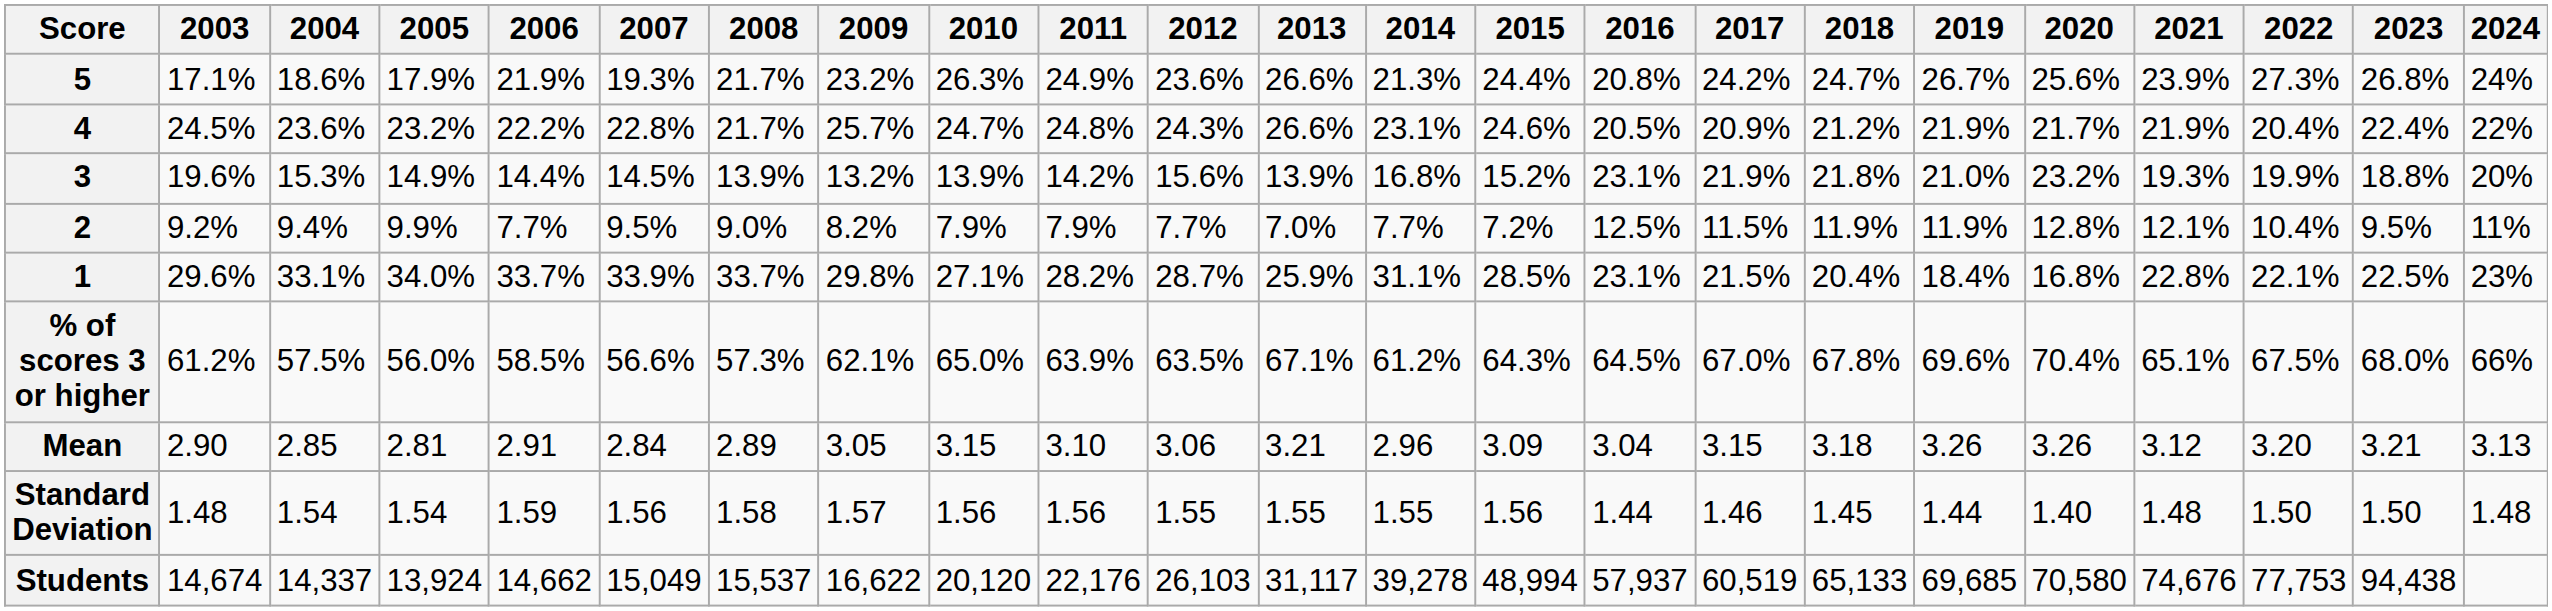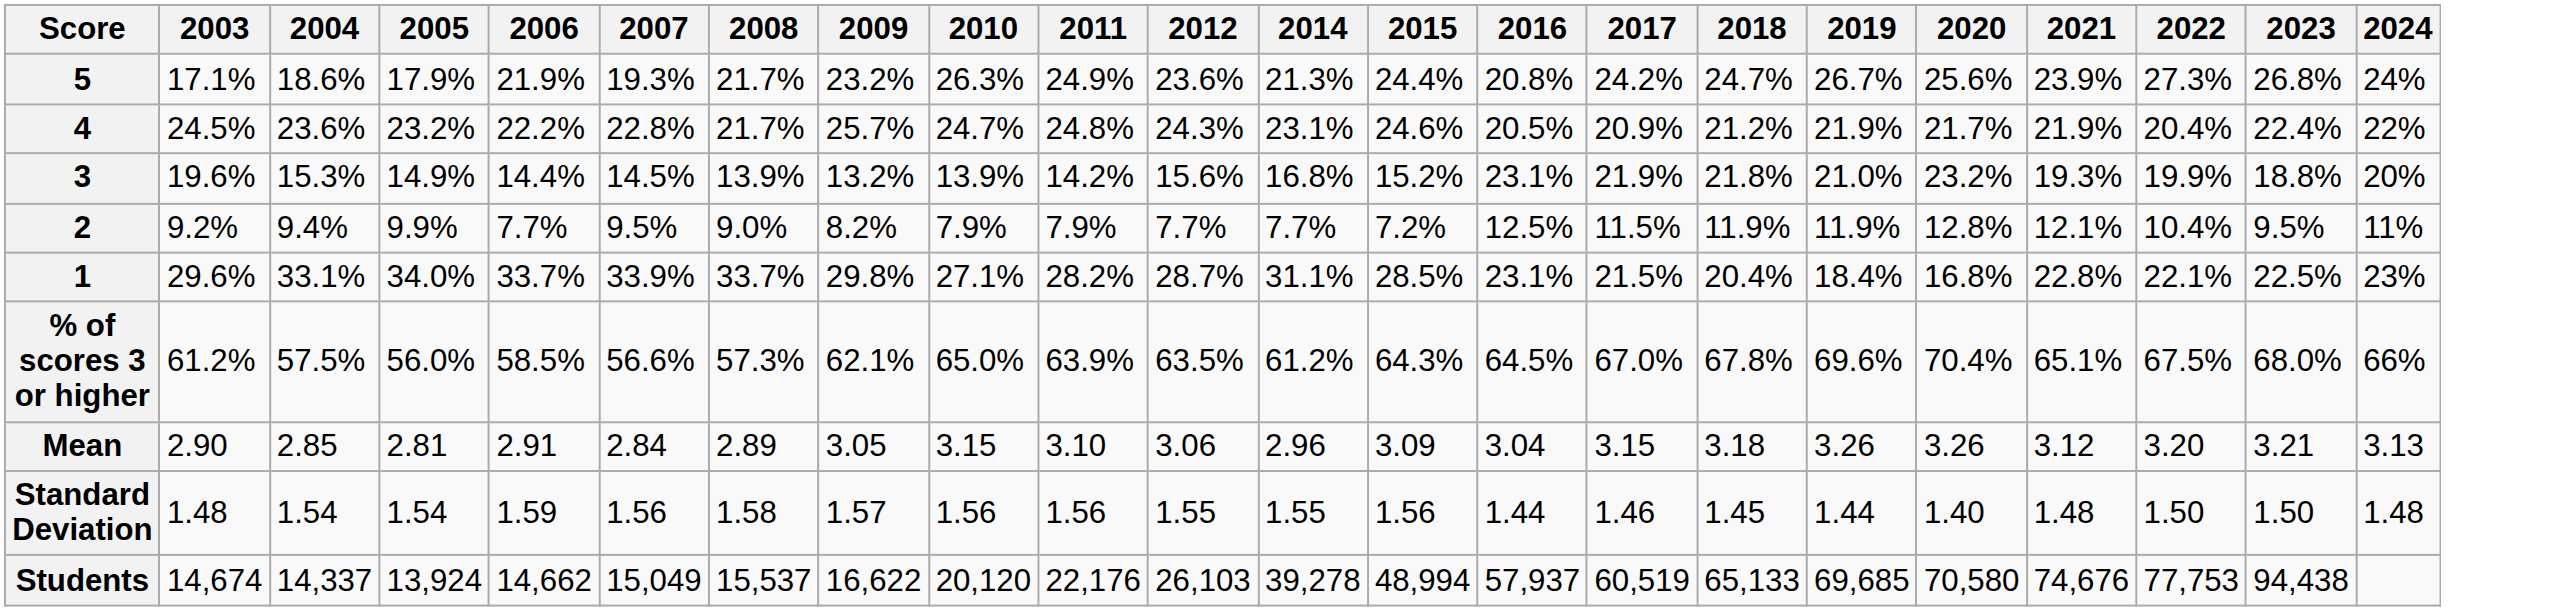- column: 2013 | 26.6% | 26.6% | 13.9% | 7.0% | 25.9% | 67.1% | 3.21 | 1.55 | 31,117
